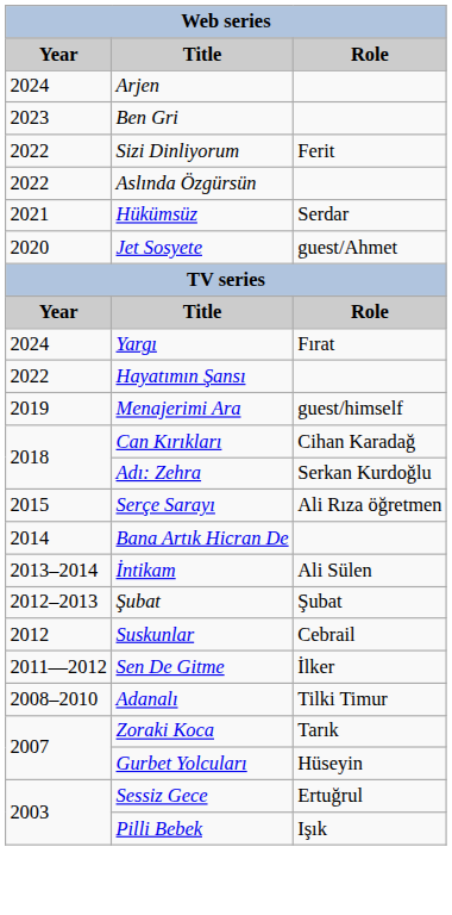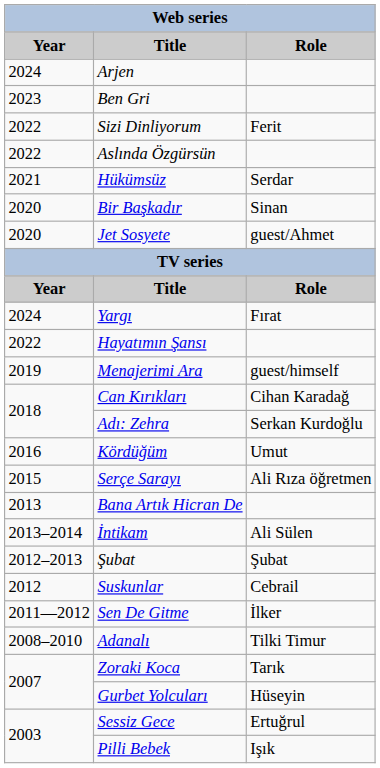+ row: 2020 | Bir Başkadır | Sinan
+ row: 2016 | Kördüğüm | Umut
Bana Artık Hicran De | Year: 2014 -> 2013
